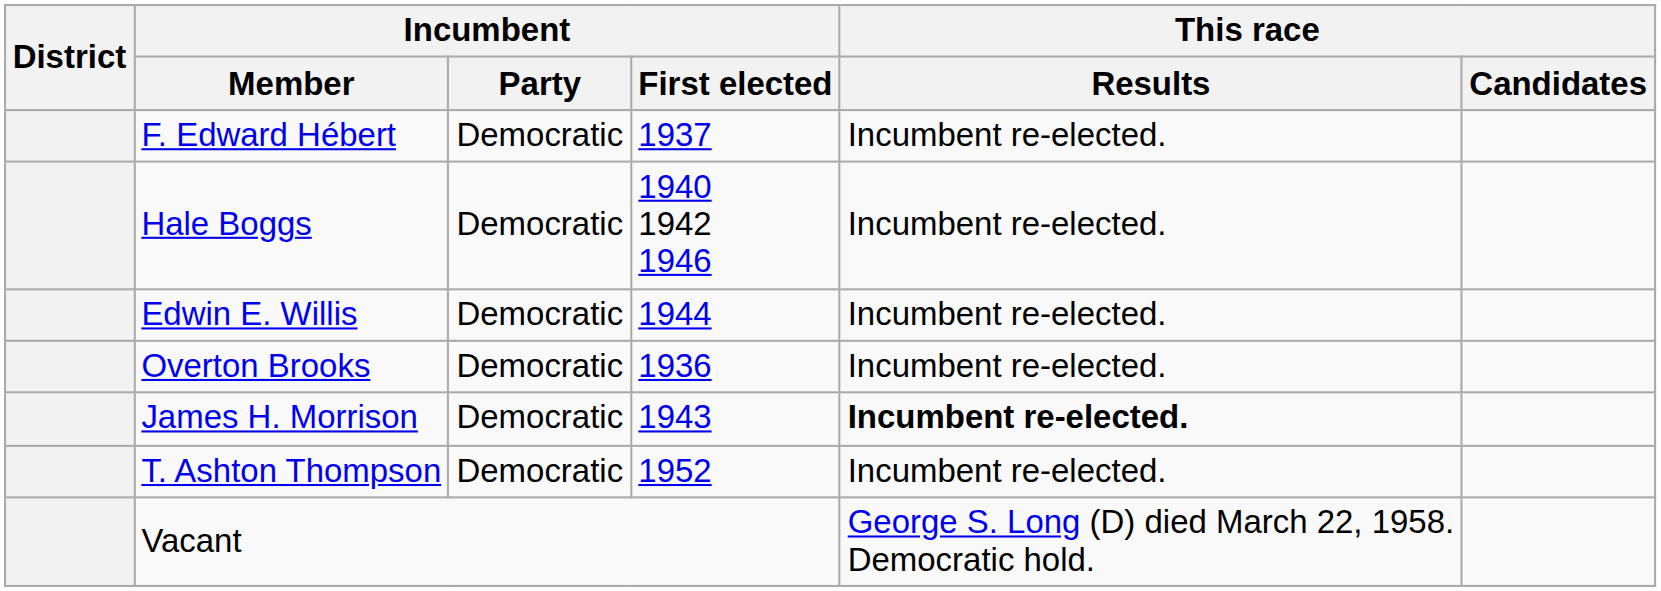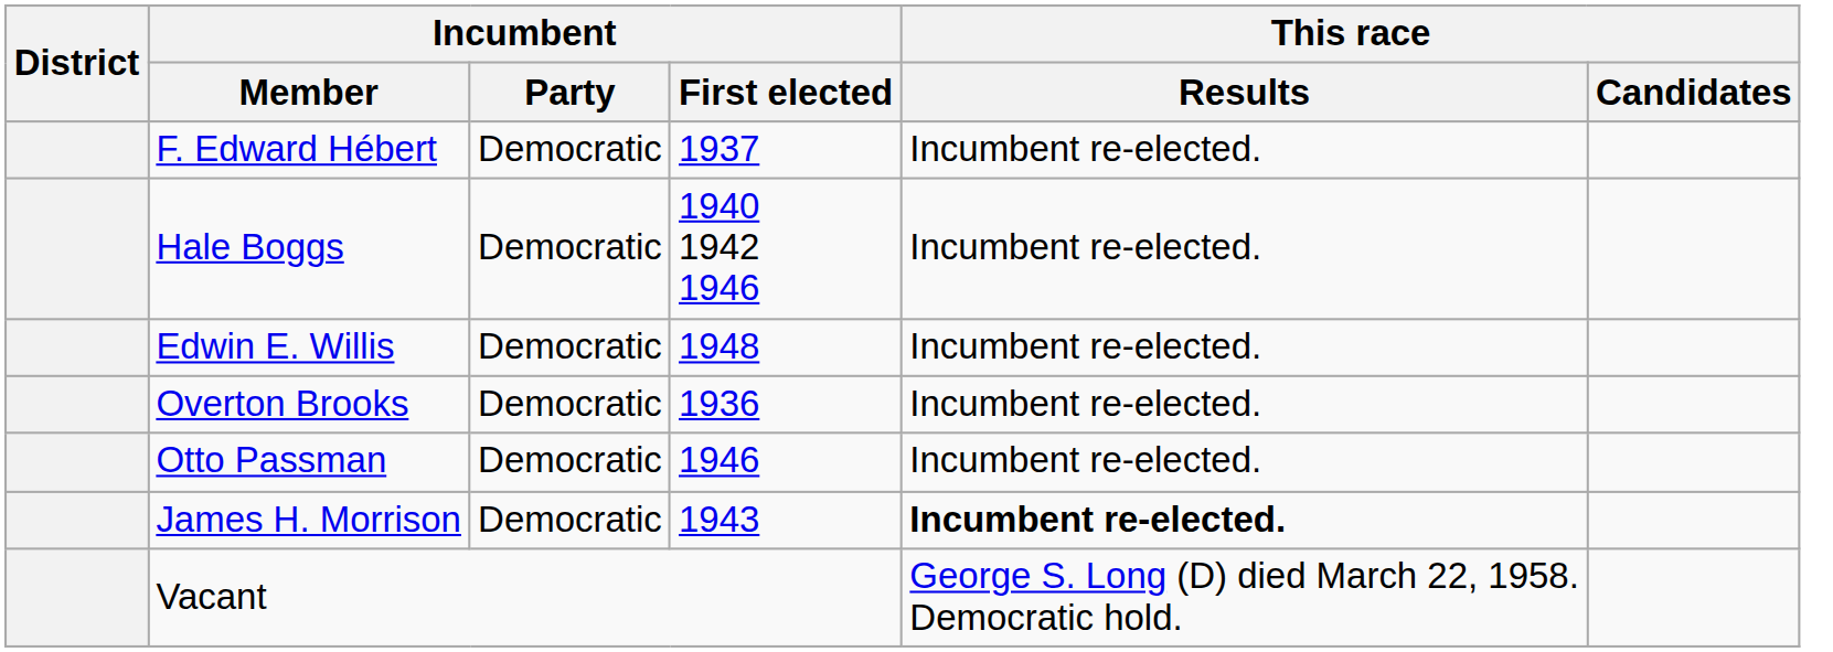Edwin E. Willis | Incumbent / First elected: 1944 -> 1948
+ row: Otto Passman | Democratic | 1946 | Incumbent re-elected.
- row: T. Ashton Thompson | Democratic | 1952 | Incumbent re-elected.
